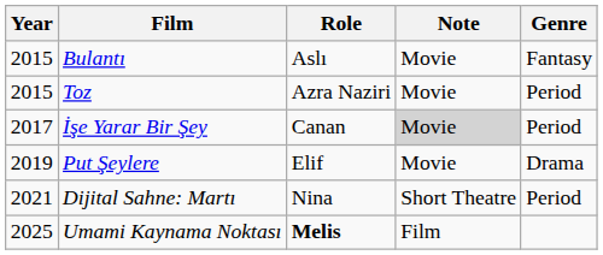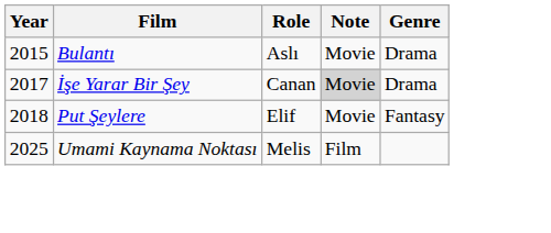Bulantı | Genre: Fantasy -> Drama
- row: 2015 | Toz | Azra Naziri | Movie | Period
İşe Yarar Bir Şey | Genre: Period -> Drama
Put Şeylere | Year: 2019 -> 2018
Put Şeylere | Genre: Drama -> Fantasy
- row: 2021 | Dijital Sahne: Martı | Nina | Short Theatre | Period
Umami Kaynama Noktası | Role: bold -> normal
